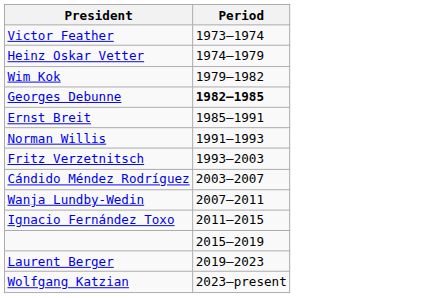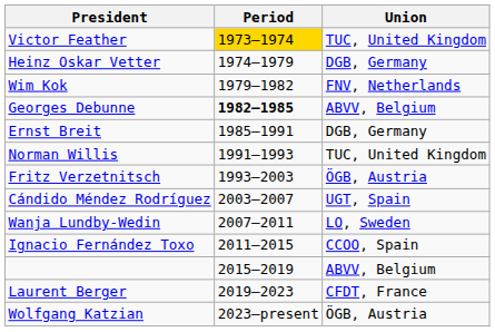+ column: Union | TUC, United Kingdom | DGB, Germany | FNV, Netherlands | ABVV, Belgium | DGB, Germany | TUC, United Kingdom | ÖGB, Austria | UGT, Spain | LO, Sweden | CCOO, Spain | ABVV, Belgium | CFDT, France | ÖGB, Austria
Victor Feather | Period: no background -> gold background
